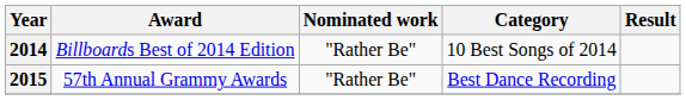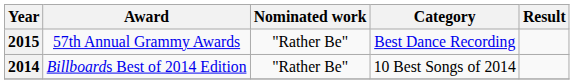rows swapped: 2014 <-> 2015
